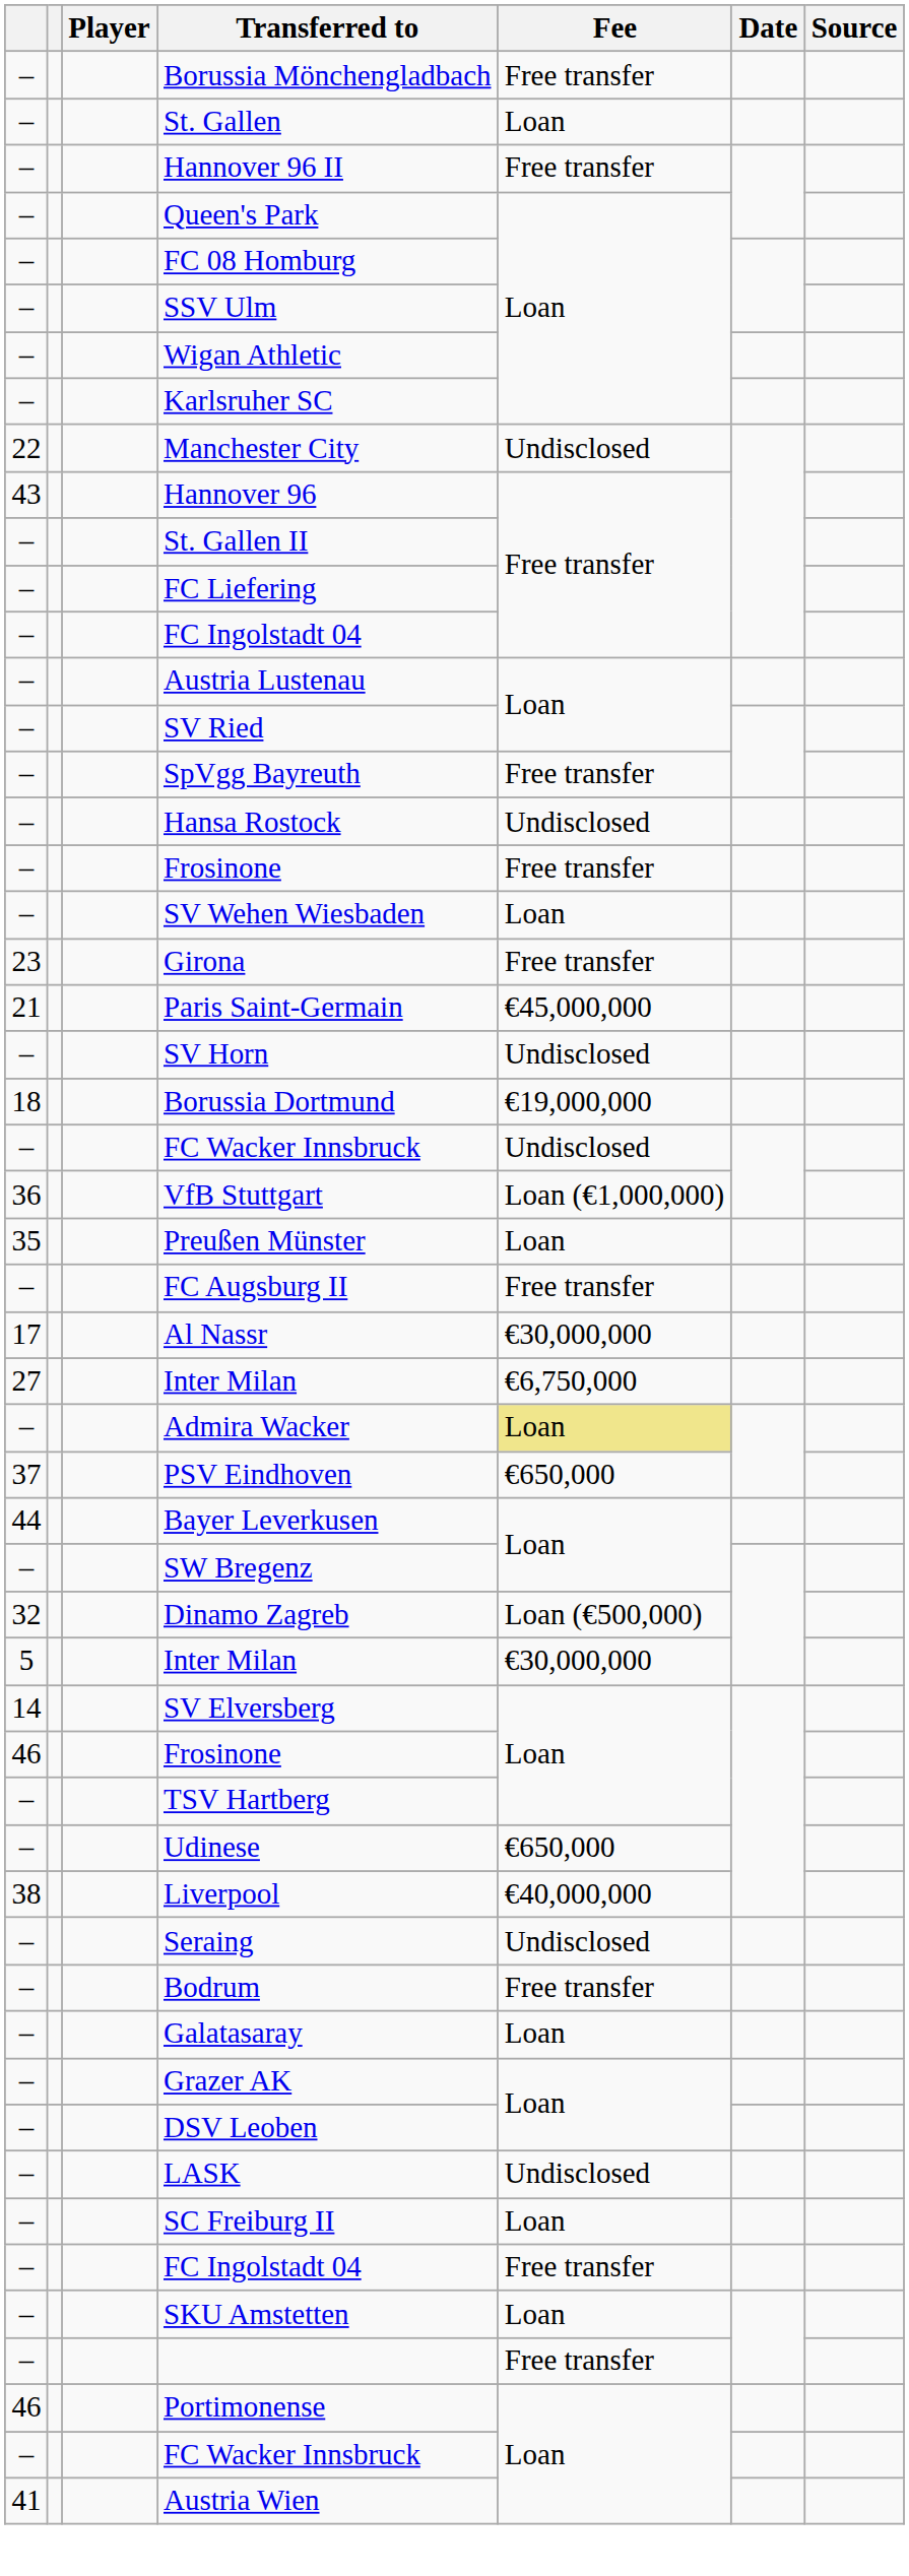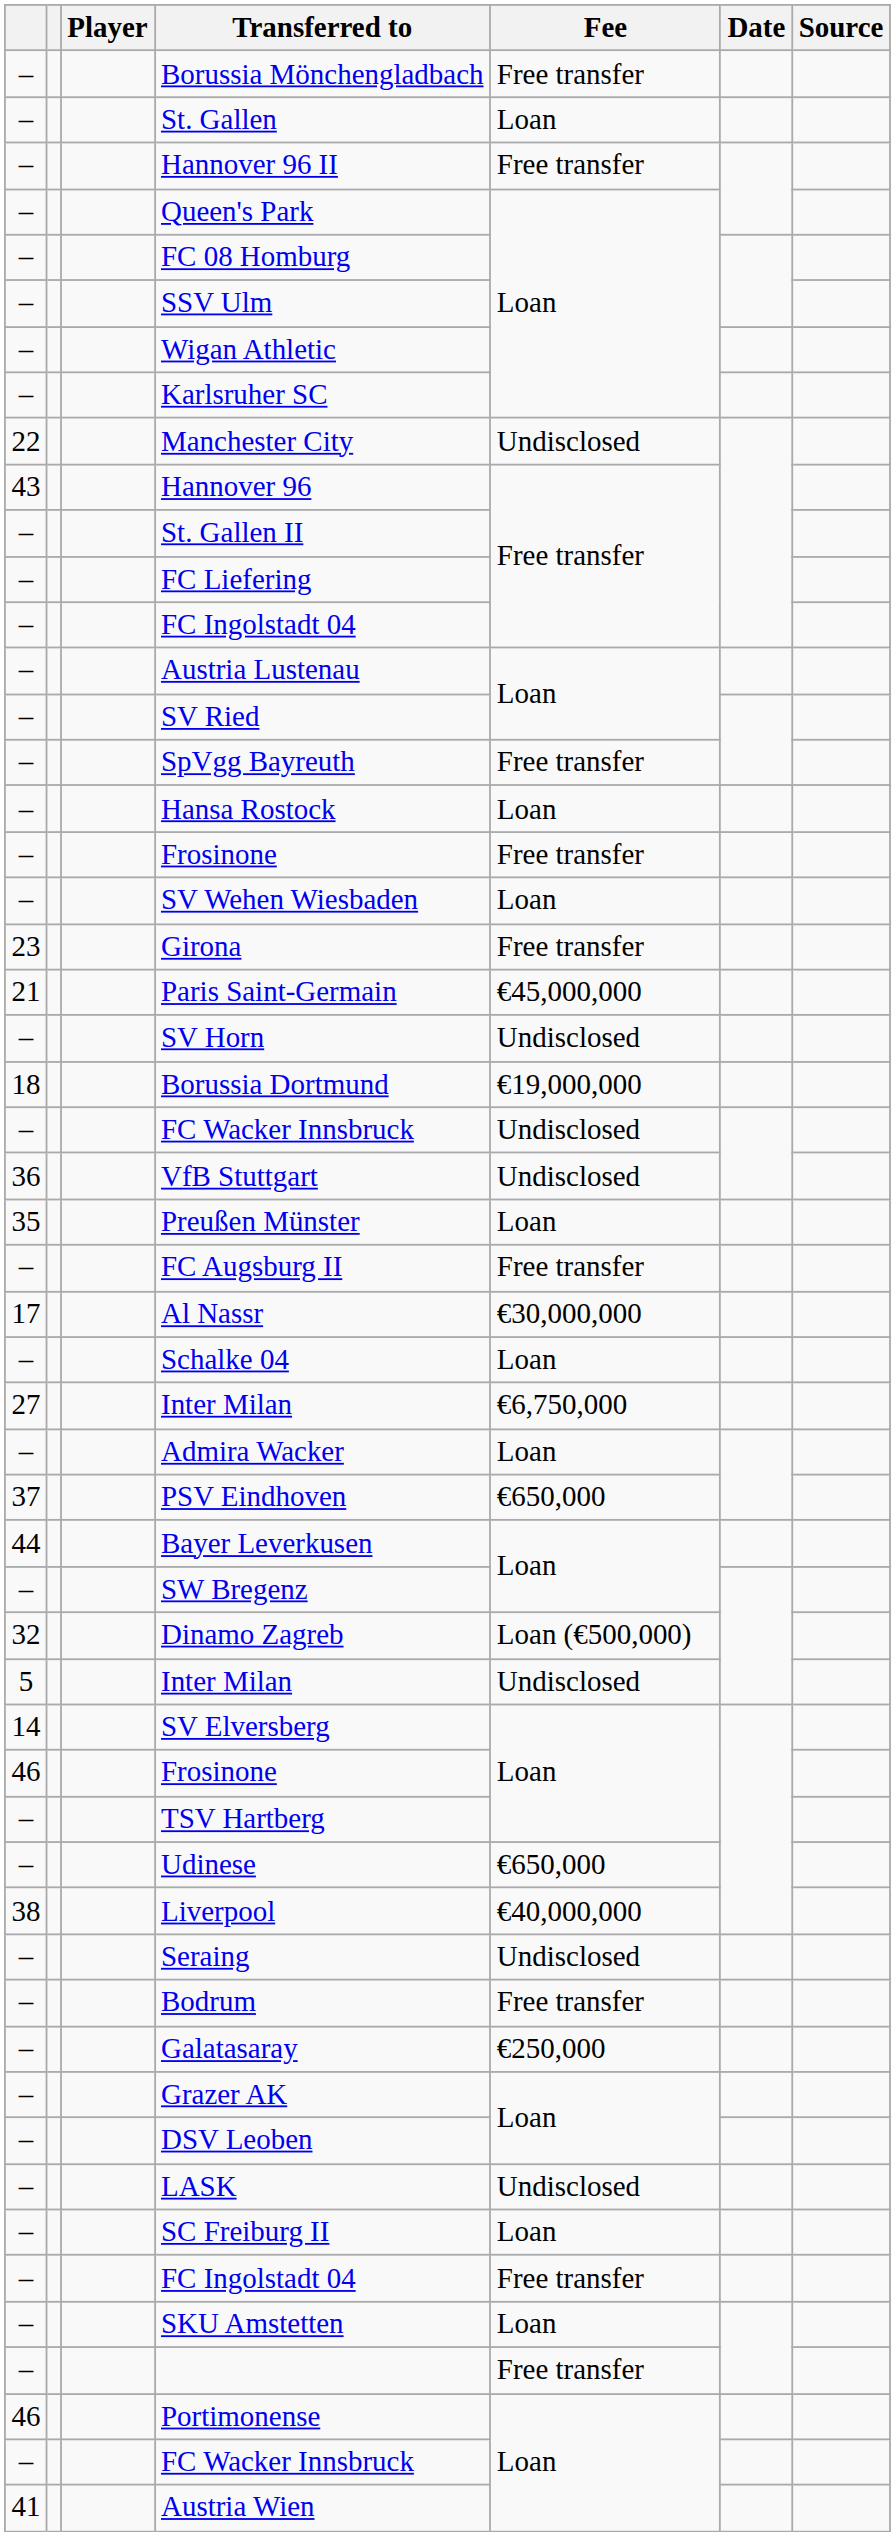Hansa Rostock | Fee: Undisclosed -> Loan
VfB Stuttgart | Fee: Loan (€1,000,000) -> Undisclosed
+ row: – | Schalke 04 | Loan
Admira Wacker | Fee: khaki background -> no background
5 / Inter Milan | Fee: €30,000,000 -> Undisclosed
Galatasaray | Fee: Loan -> €250,000
